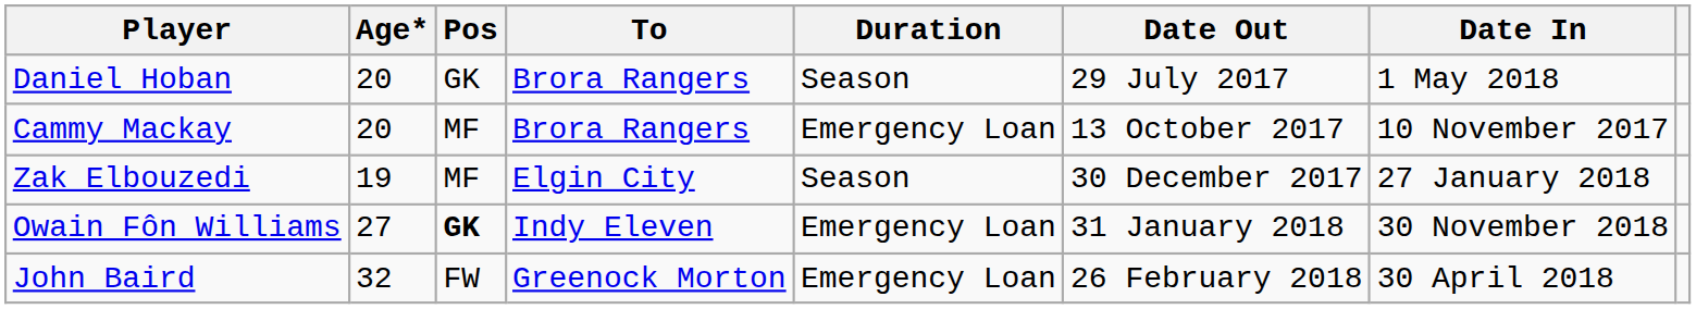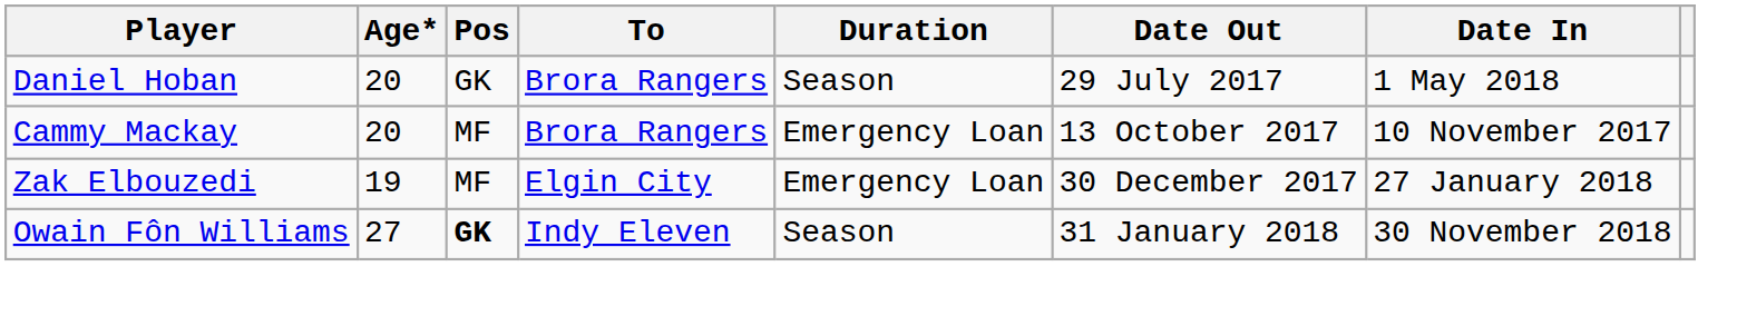Zak Elbouzedi | Duration: Season -> Emergency Loan
Owain Fôn Williams | Duration: Emergency Loan -> Season
- row: John Baird | 32 | FW | Greenock Morton | Emergency Loan | 26 February 2018 | 30 April 2018
